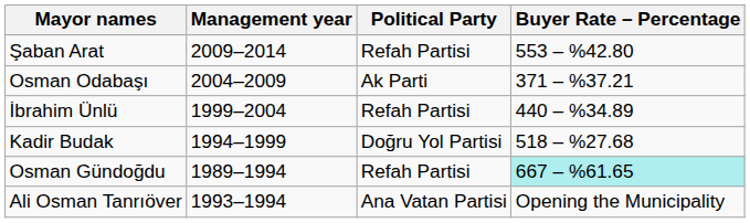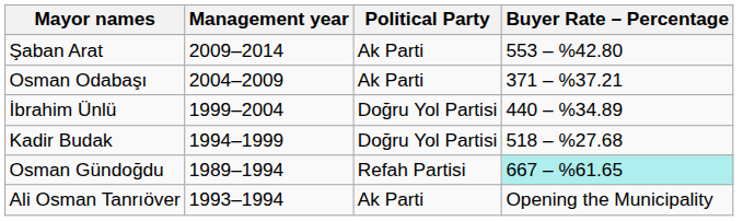Şaban Arat | Political Party: Refah Partisi -> Ak Parti
İbrahim Ünlü | Political Party: Refah Partisi -> Doğru Yol Partisi
Ali Osman Tanrıöver | Political Party: Ana Vatan Partisi -> Ak Parti
